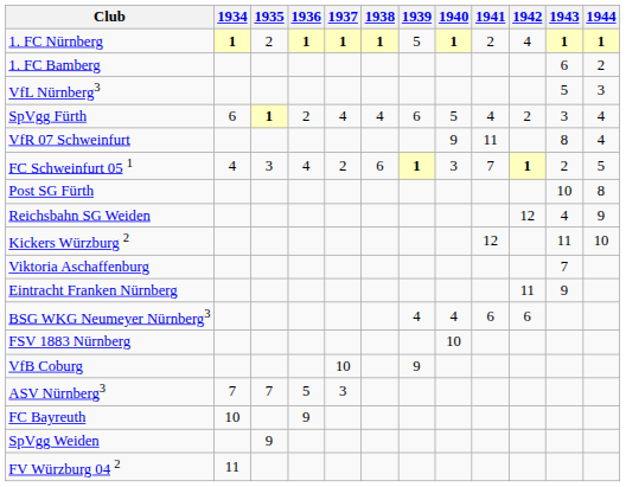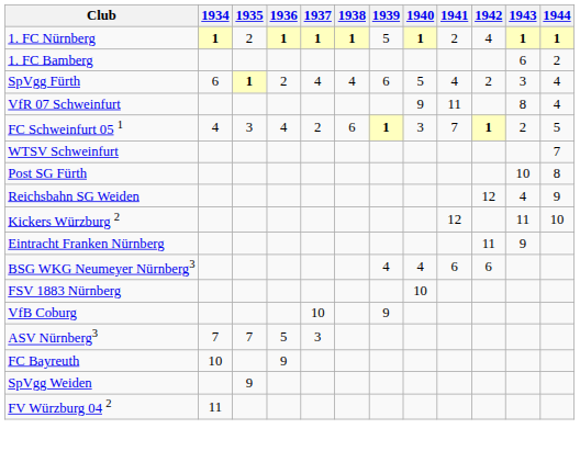- row: VfL Nürnberg3 | 5 | 3
+ row: WTSV Schweinfurt | 7
- row: Viktoria Aschaffenburg | 7
